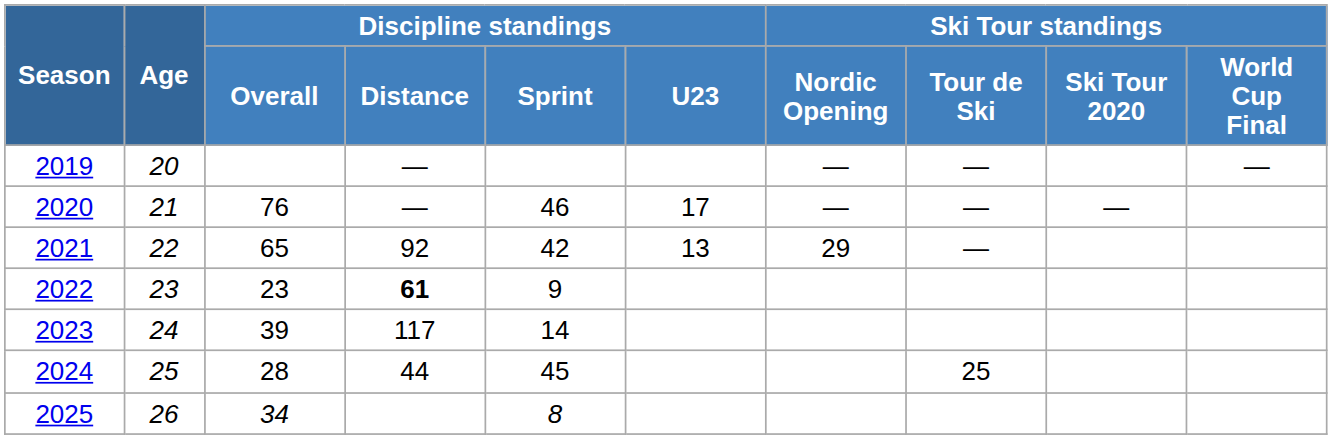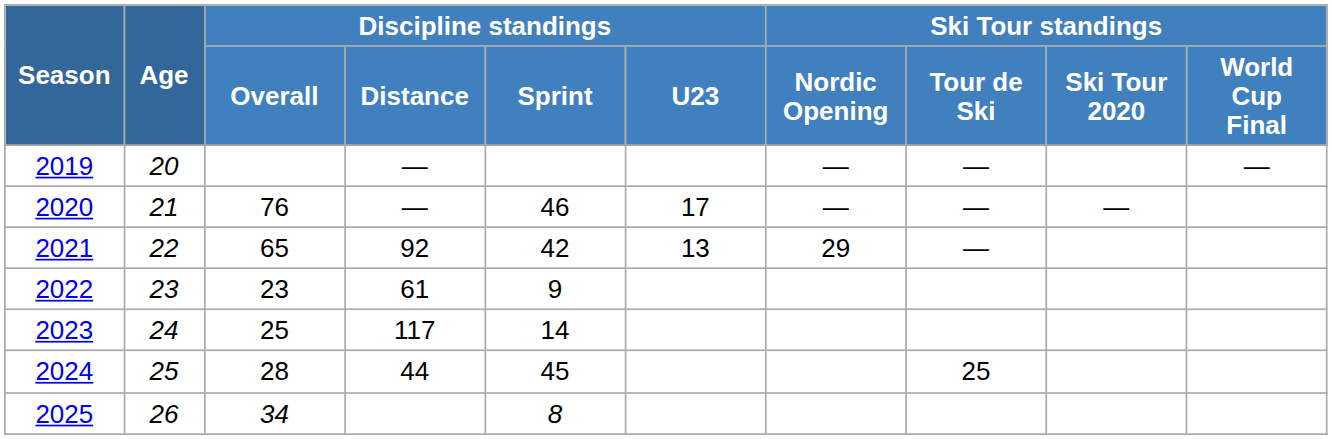2022 | Discipline standings / Distance: bold -> normal
2023 | Discipline standings / Overall: 39 -> 25
